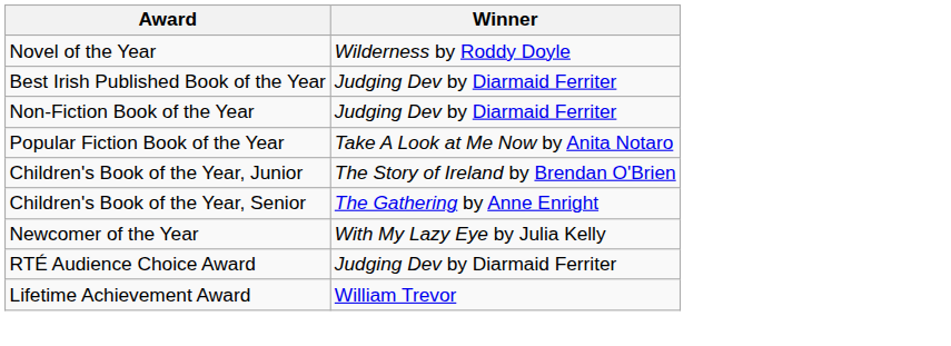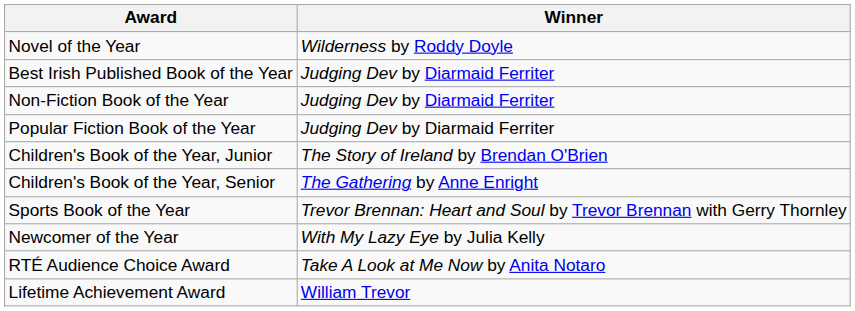Popular Fiction Book of the Year | Winner: Take A Look at Me Now by Anita Notaro -> Judging Dev by Diarmaid Ferriter
+ row: Sports Book of the Year | Trevor Brennan: Heart and Soul by Trevor Brennan with Gerry Thornley
RTÉ Audience Choice Award | Winner: Judging Dev by Diarmaid Ferriter -> Take A Look at Me Now by Anita Notaro
